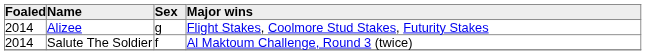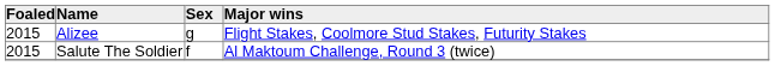Alizee | Foaled: 2014 -> 2015
Salute The Soldier | Foaled: 2014 -> 2015
